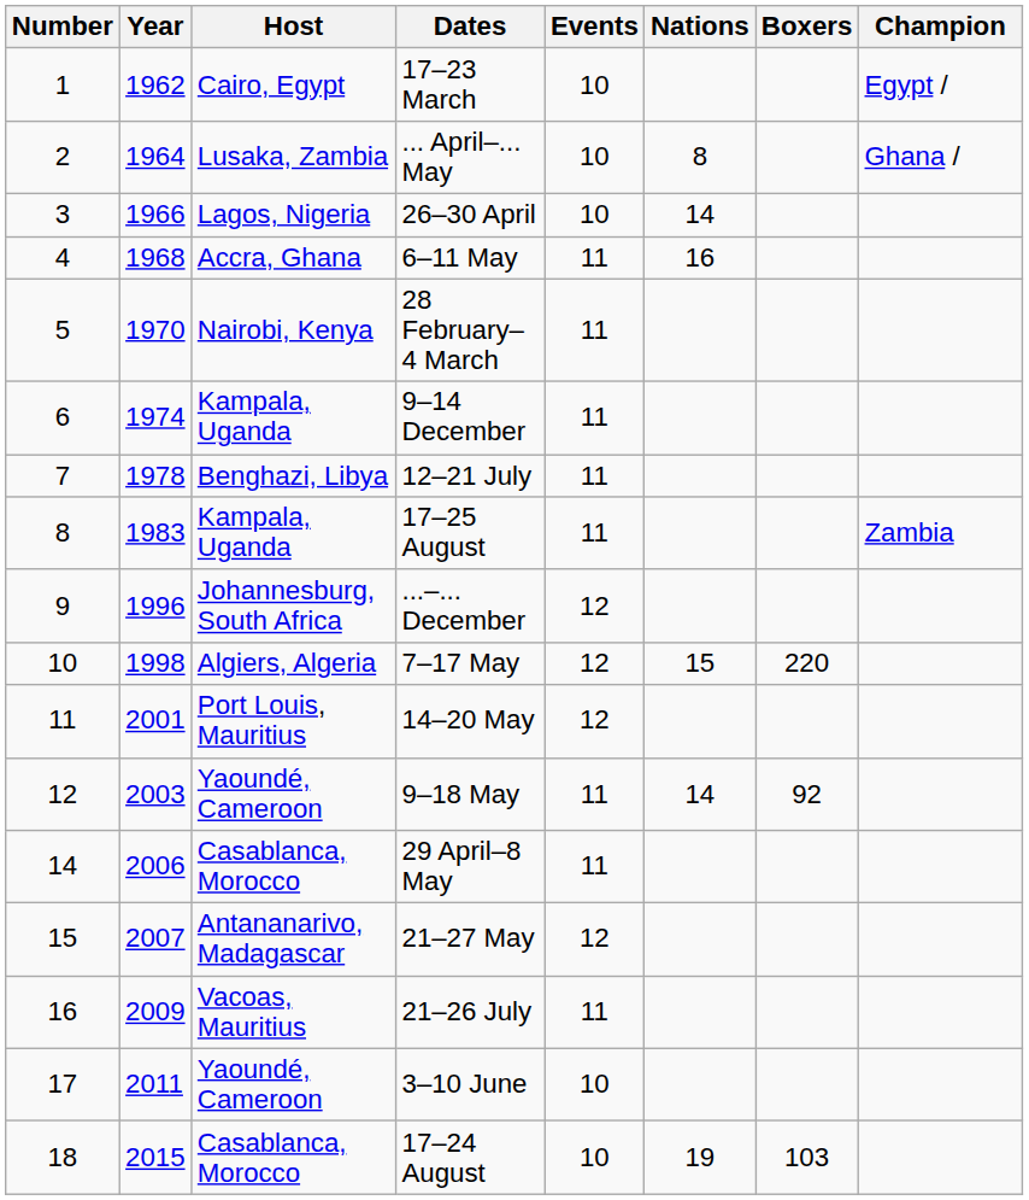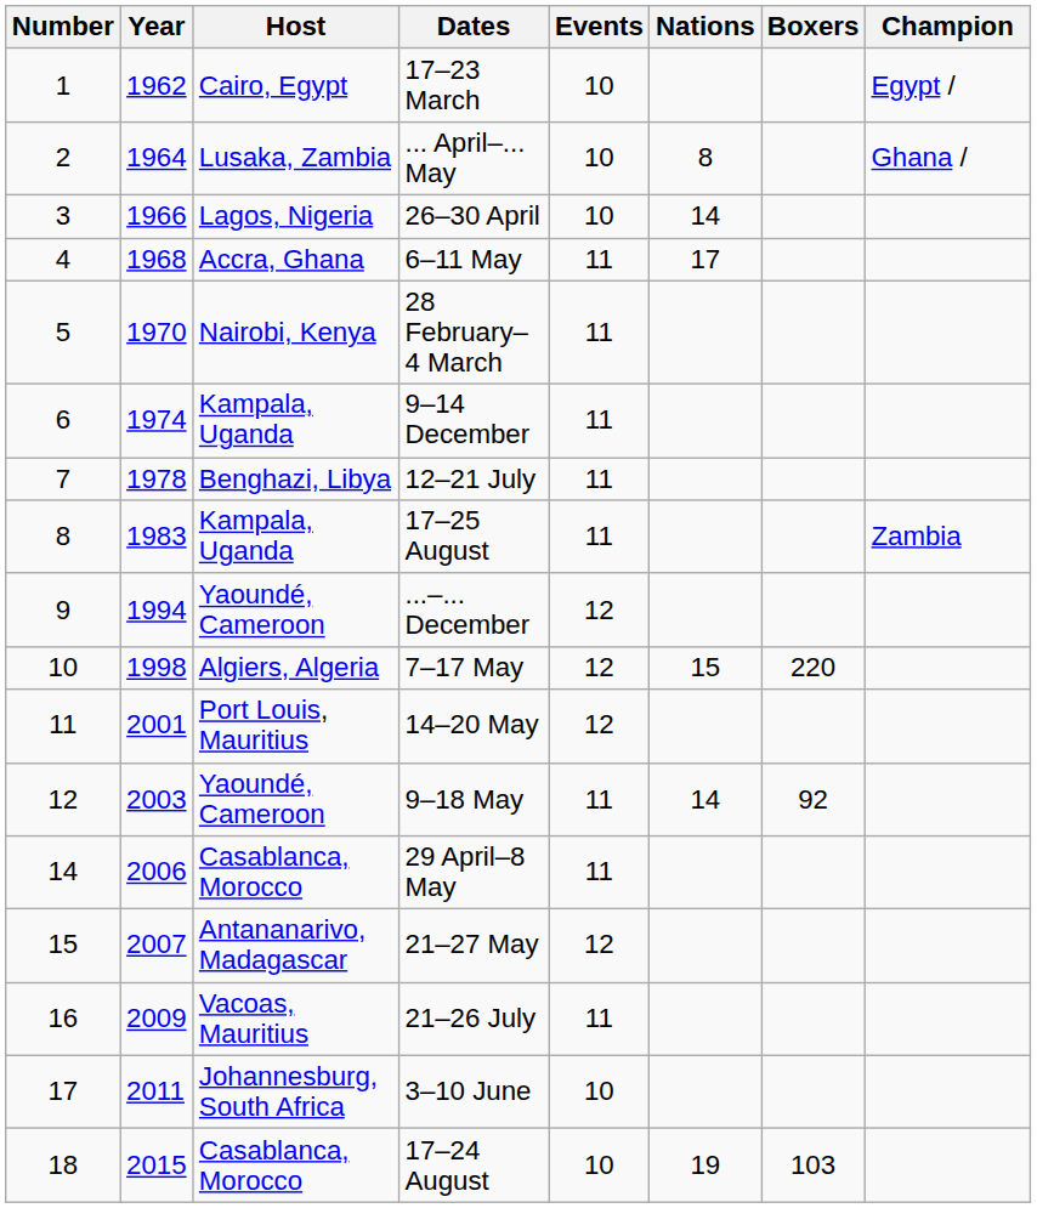6–11 May | Nations: 16 -> 17
...–... December | Year: 1996 -> 1994
...–... December | Host: Johannesburg, South Africa -> Yaoundé, Cameroon
3–10 June | Host: Yaoundé, Cameroon -> Johannesburg, South Africa
